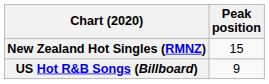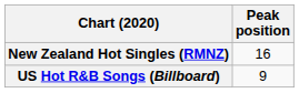New Zealand Hot Singles (RMNZ) | Peak position: 15 -> 16
